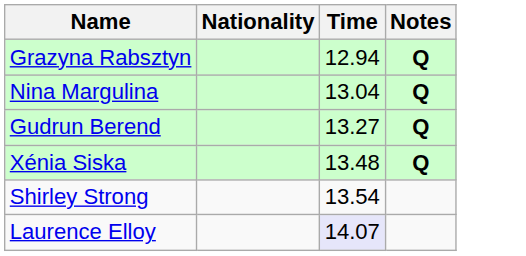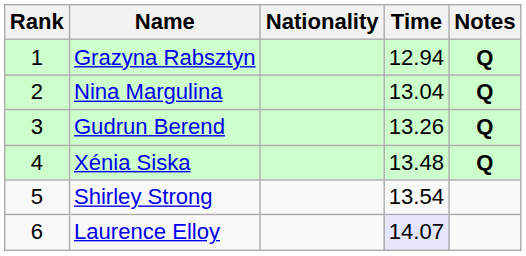+ column: Rank | 1 | 2 | 3 | 4 | 5 | 6
Gudrun Berend | Time: 13.27 -> 13.26
